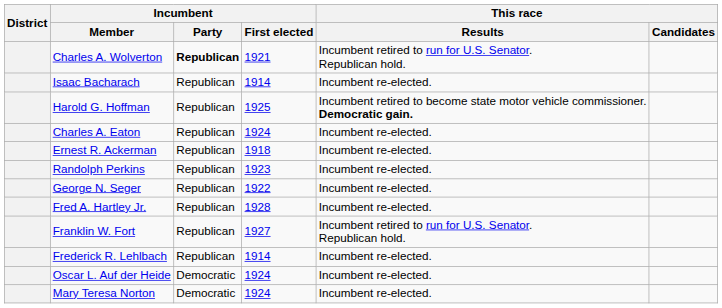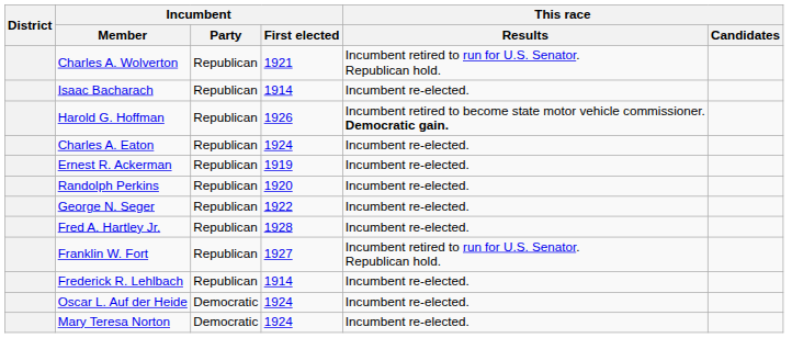Charles A. Wolverton | Incumbent / Party: bold -> normal
Harold G. Hoffman | Incumbent / First elected: 1925 -> 1926
Ernest R. Ackerman | Incumbent / First elected: 1918 -> 1919
Randolph Perkins | Incumbent / First elected: 1923 -> 1920
